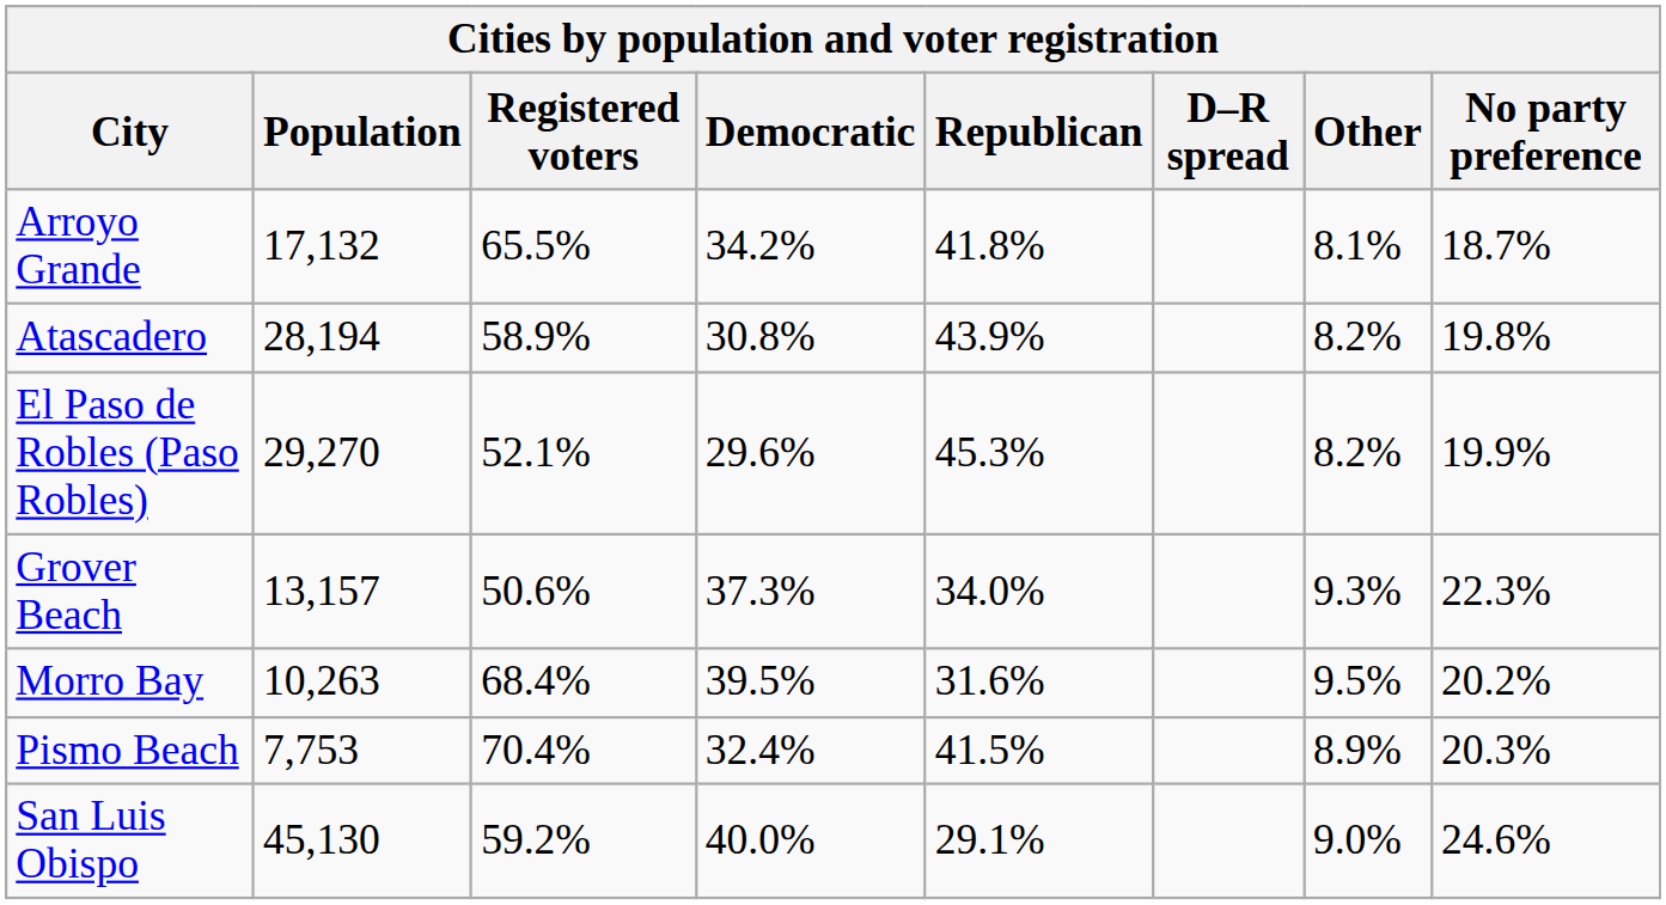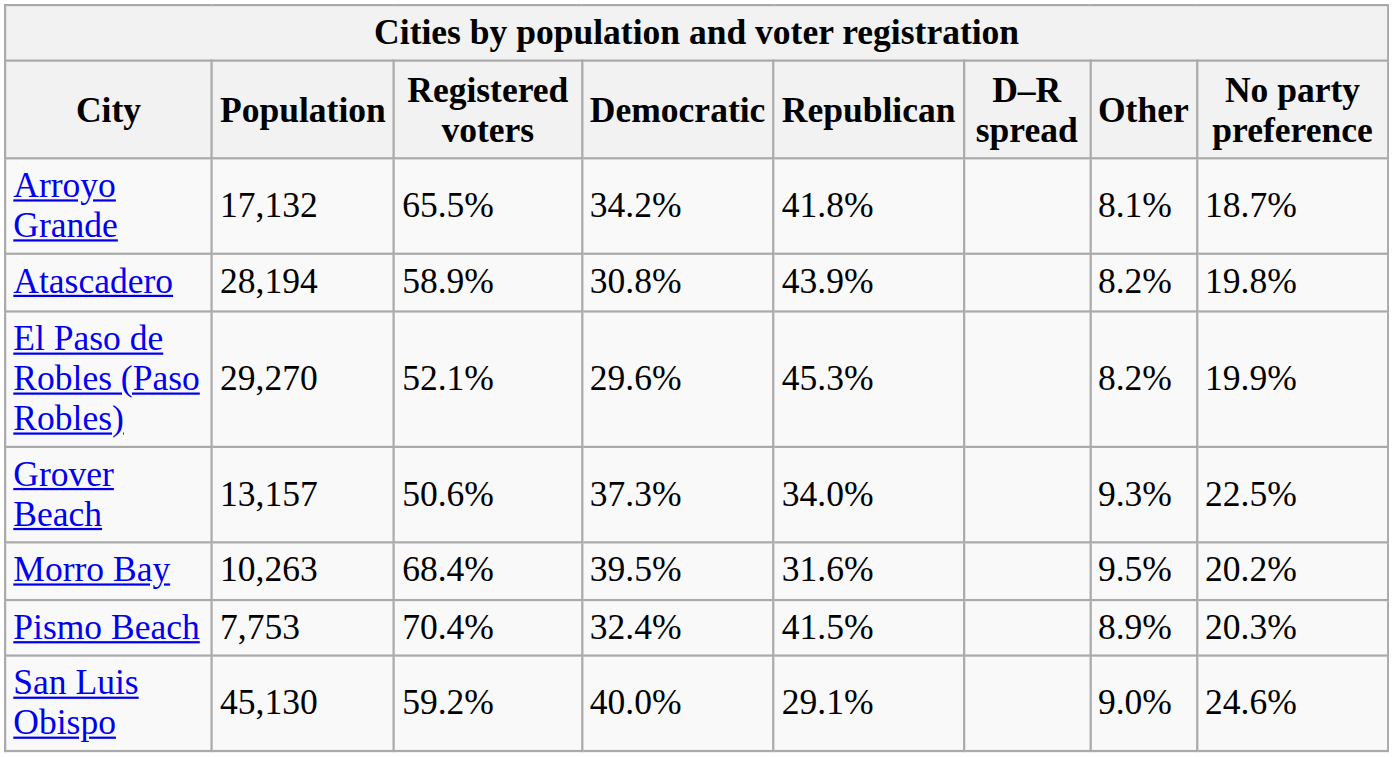Grover Beach | No party preference: 22.3% -> 22.5%
